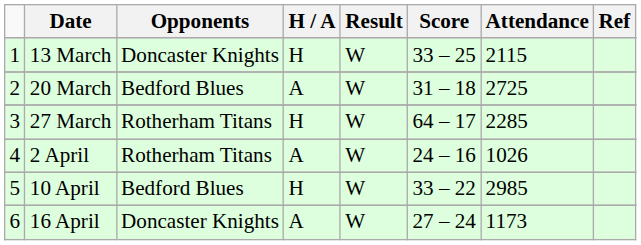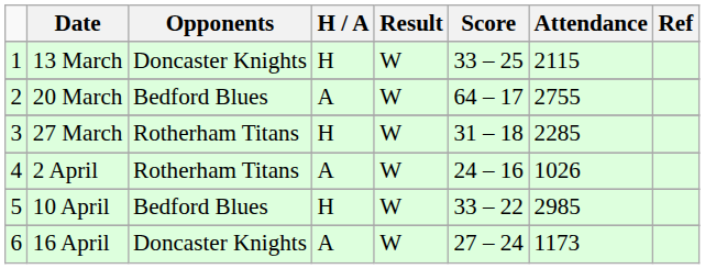20 March | Score: 31 – 18 -> 64 – 17
20 March | Attendance: 2725 -> 2755
27 March | Score: 64 – 17 -> 31 – 18
